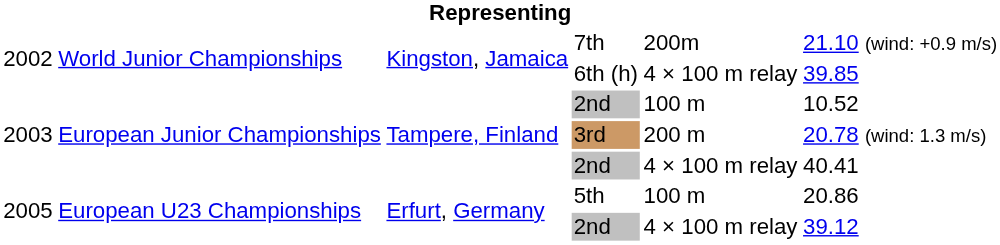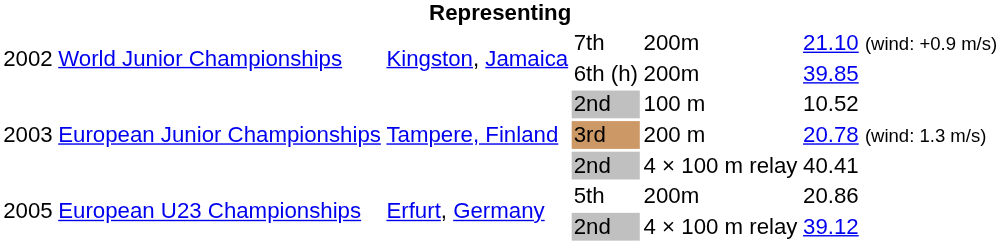6th (h) | column 5: 4 × 100 m relay -> 200m
5th | column 5: 100 m -> 200m
